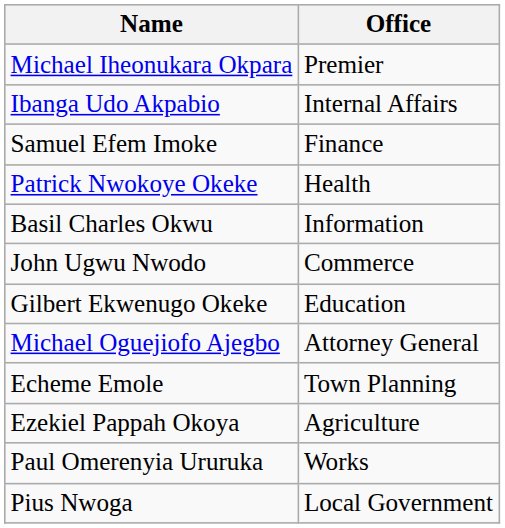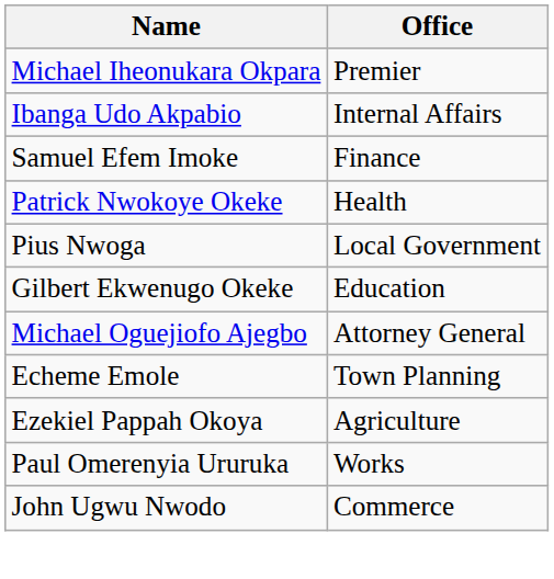- row: Basil Charles Okwu | Information
rows swapped: John Ugwu Nwodo <-> Pius Nwoga
